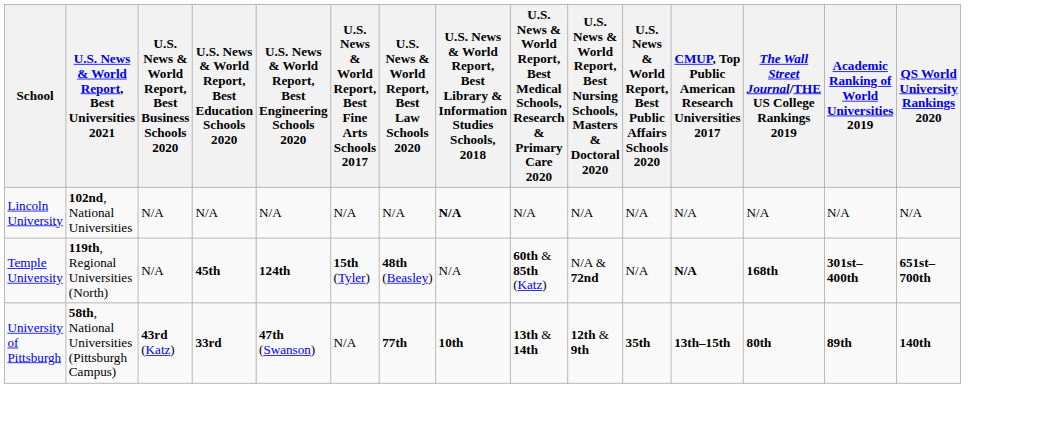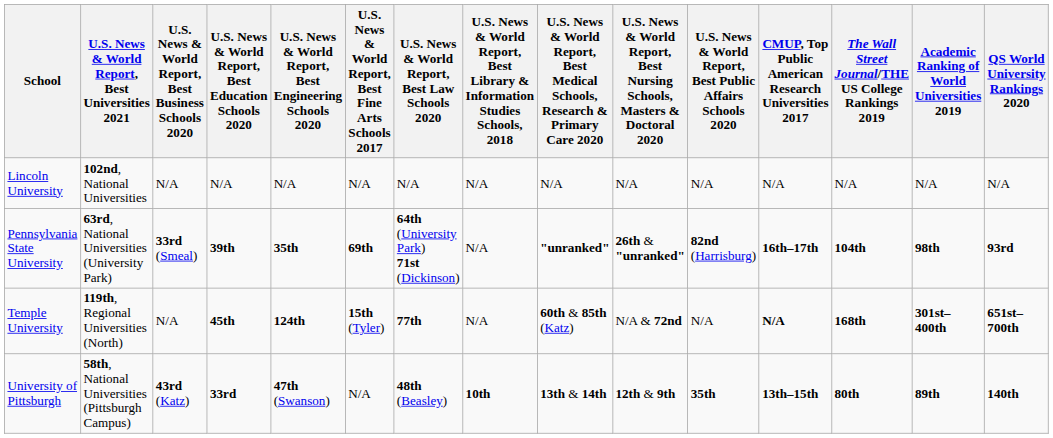Lincoln University | column 8: bold -> normal
+ row: Pennsylvania State University | 63rd, National Universities (University Park) | 33rd (Smeal) | 39th | 35th | 69th | 64th (University Park) 71st (Dickinson) | N/A | "unranked" | 26th & "unranked" | 82nd (Harrisburg) | 16th–17th | 104th | 98th | 93rd
Temple University | U.S. News & World Report, Best Law Schools 2020: 48th (Beasley) -> 77th
University of Pittsburgh | U.S. News & World Report, Best Law Schools 2020: 77th -> 48th (Beasley)
